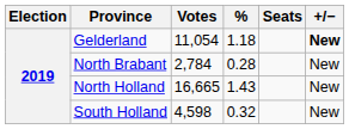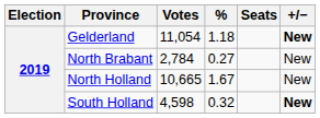North Brabant | %: 0.28 -> 0.27
North Holland | Votes: 16,665 -> 10,665
North Holland | %: 1.43 -> 1.67
South Holland | +/−: normal -> bold
